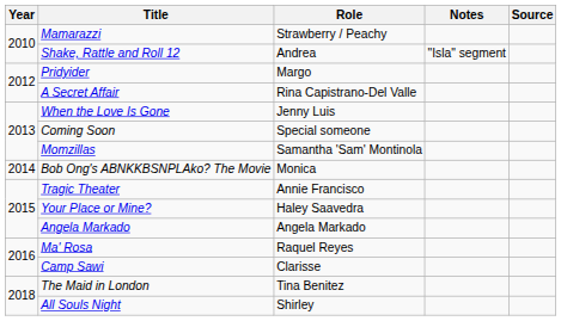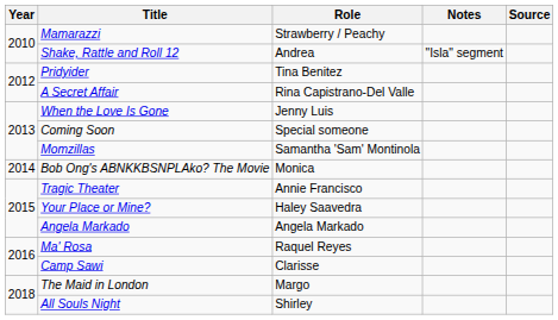Pridyider | Role: Margo -> Tina Benitez
The Maid in London | Role: Tina Benitez -> Margo
